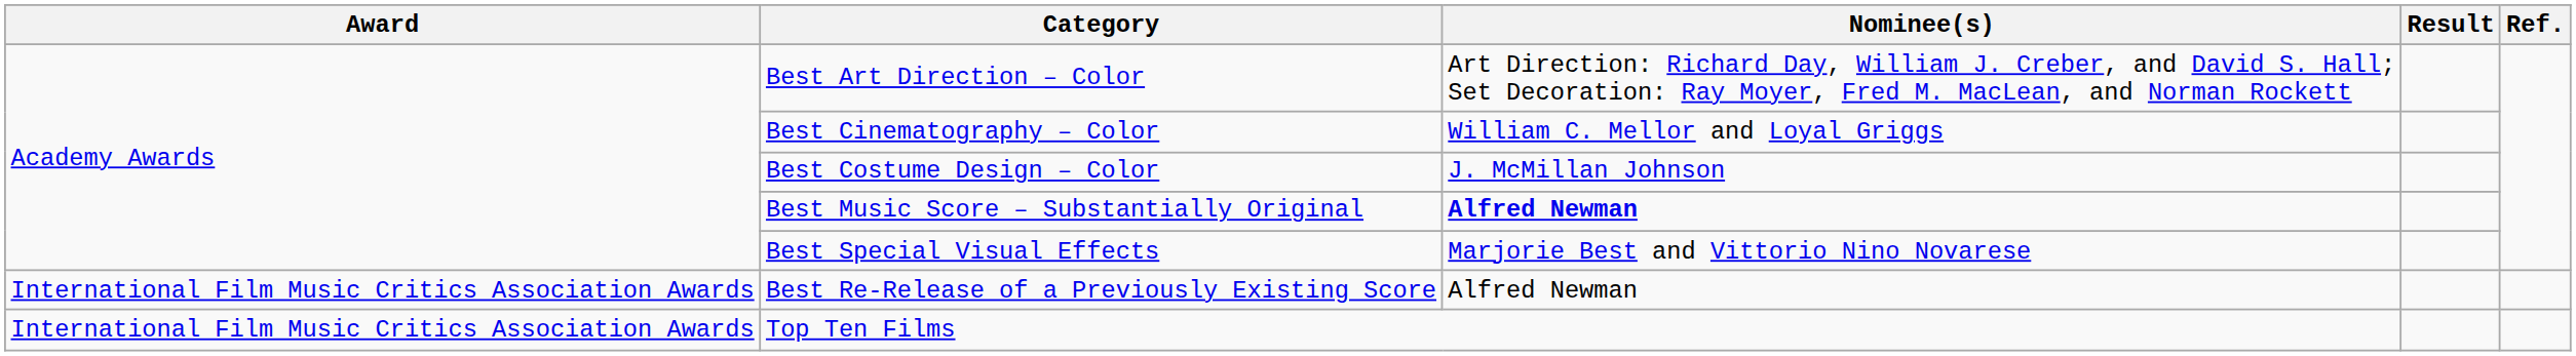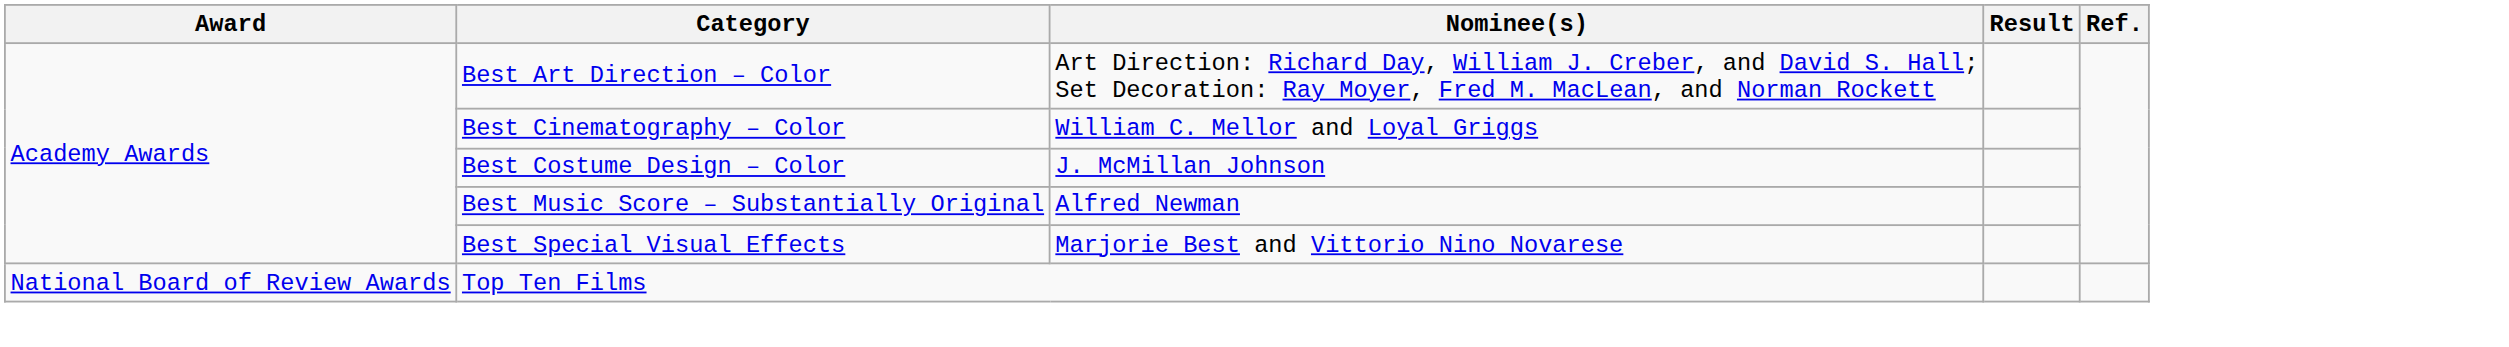Best Music Score – Substantially Original | Nominee(s): bold -> normal
- row: International Film Music Critics Association Awards | Best Re-Release of a Previously Existing Score | Alfred Newman
Top Ten Films | Award: International Film Music Critics Association Awards -> National Board of Review Awards
